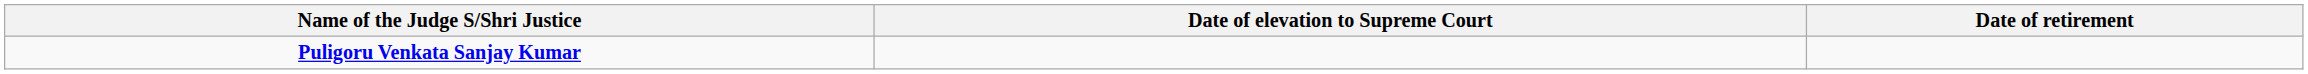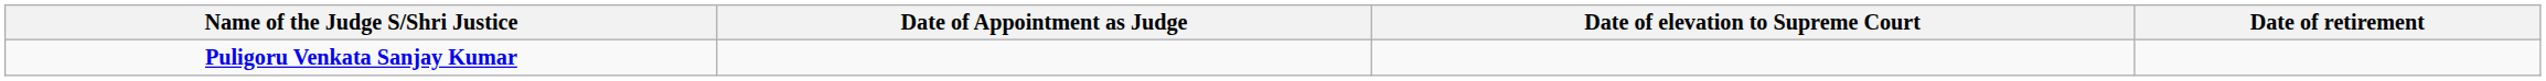+ column: Date of Appointment as Judge
